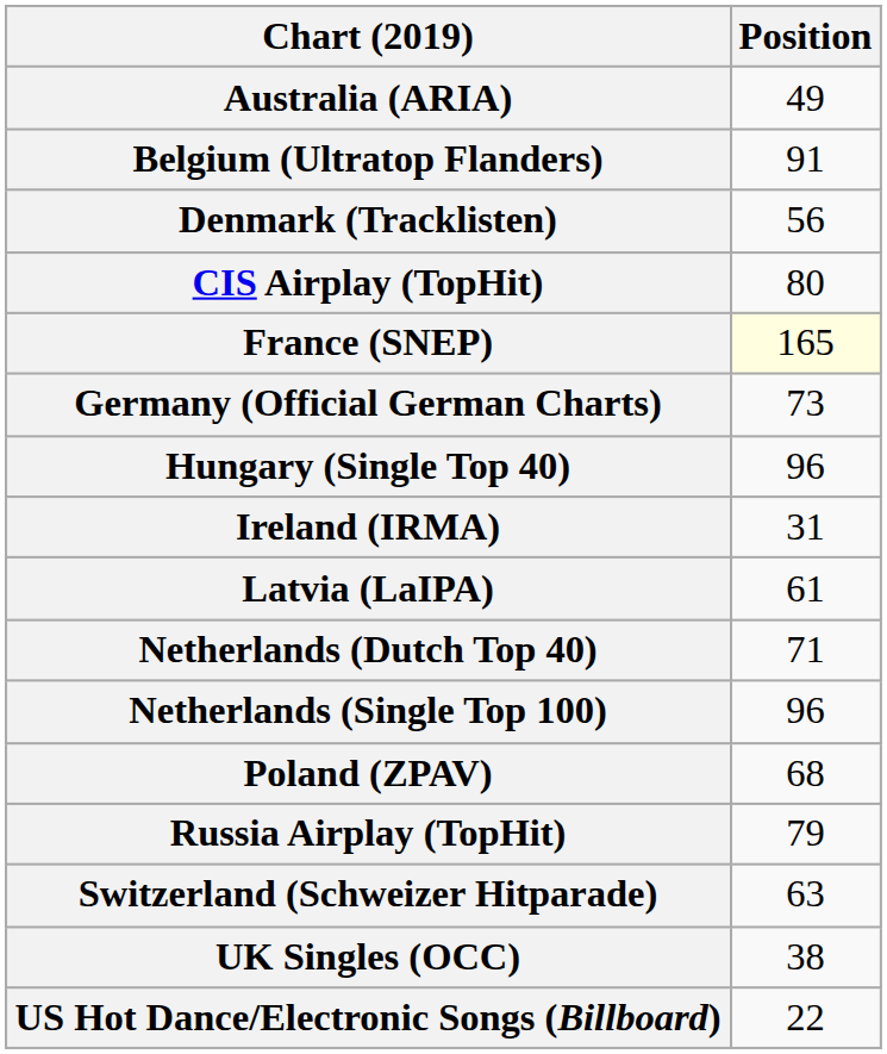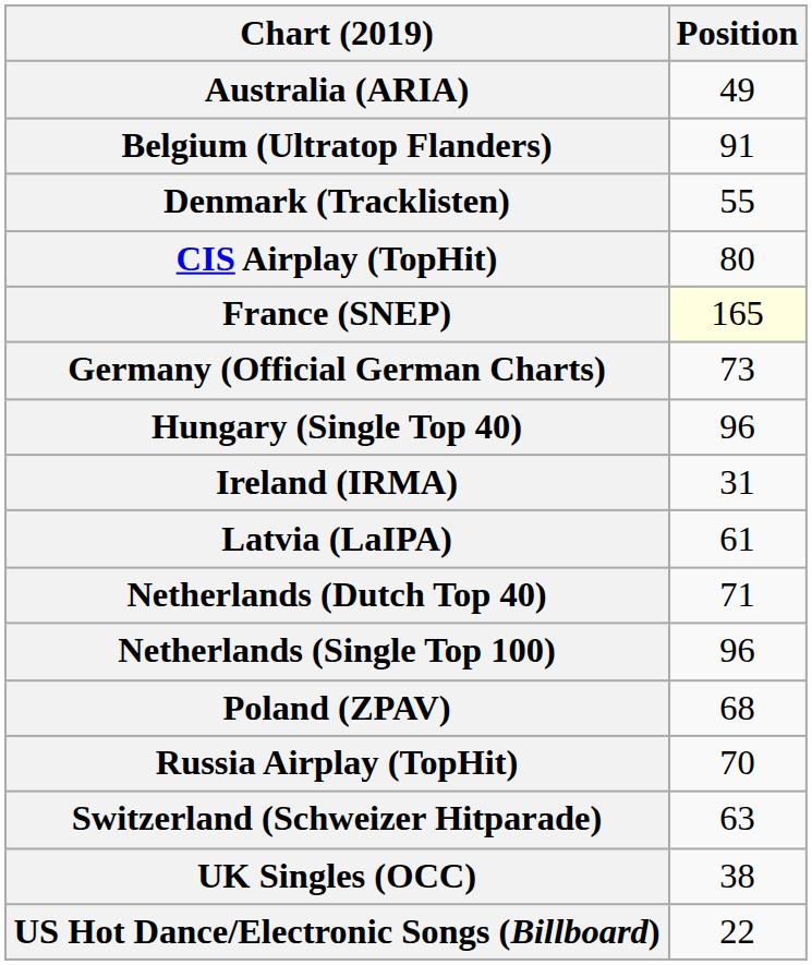Denmark (Tracklisten) | Position: 56 -> 55
Russia Airplay (TopHit) | Position: 79 -> 70
